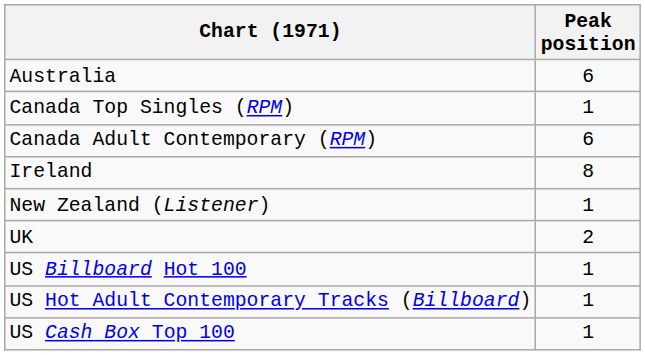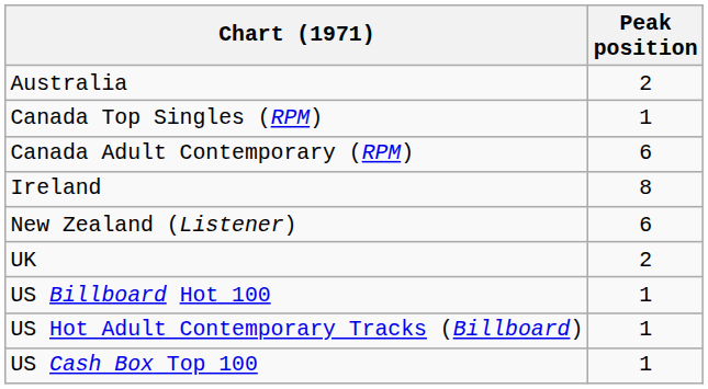Australia | Peak position: 6 -> 2
New Zealand (Listener) | Peak position: 1 -> 6
